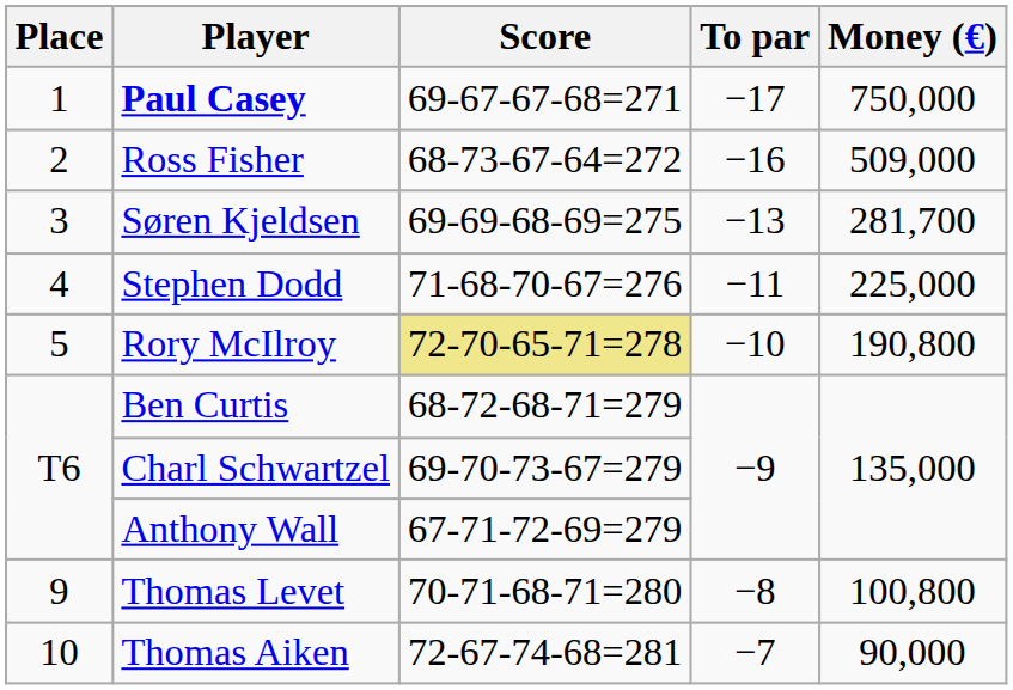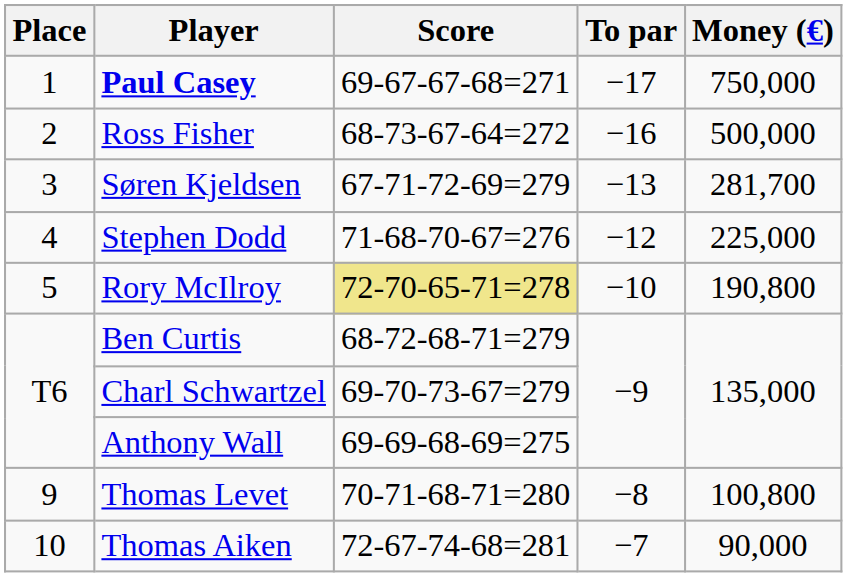Ross Fisher | Money (€): 509,000 -> 500,000
Søren Kjeldsen | Score: 69-69-68-69=275 -> 67-71-72-69=279
Stephen Dodd | To par: −11 -> −12
Anthony Wall | Score: 67-71-72-69=279 -> 69-69-68-69=275
